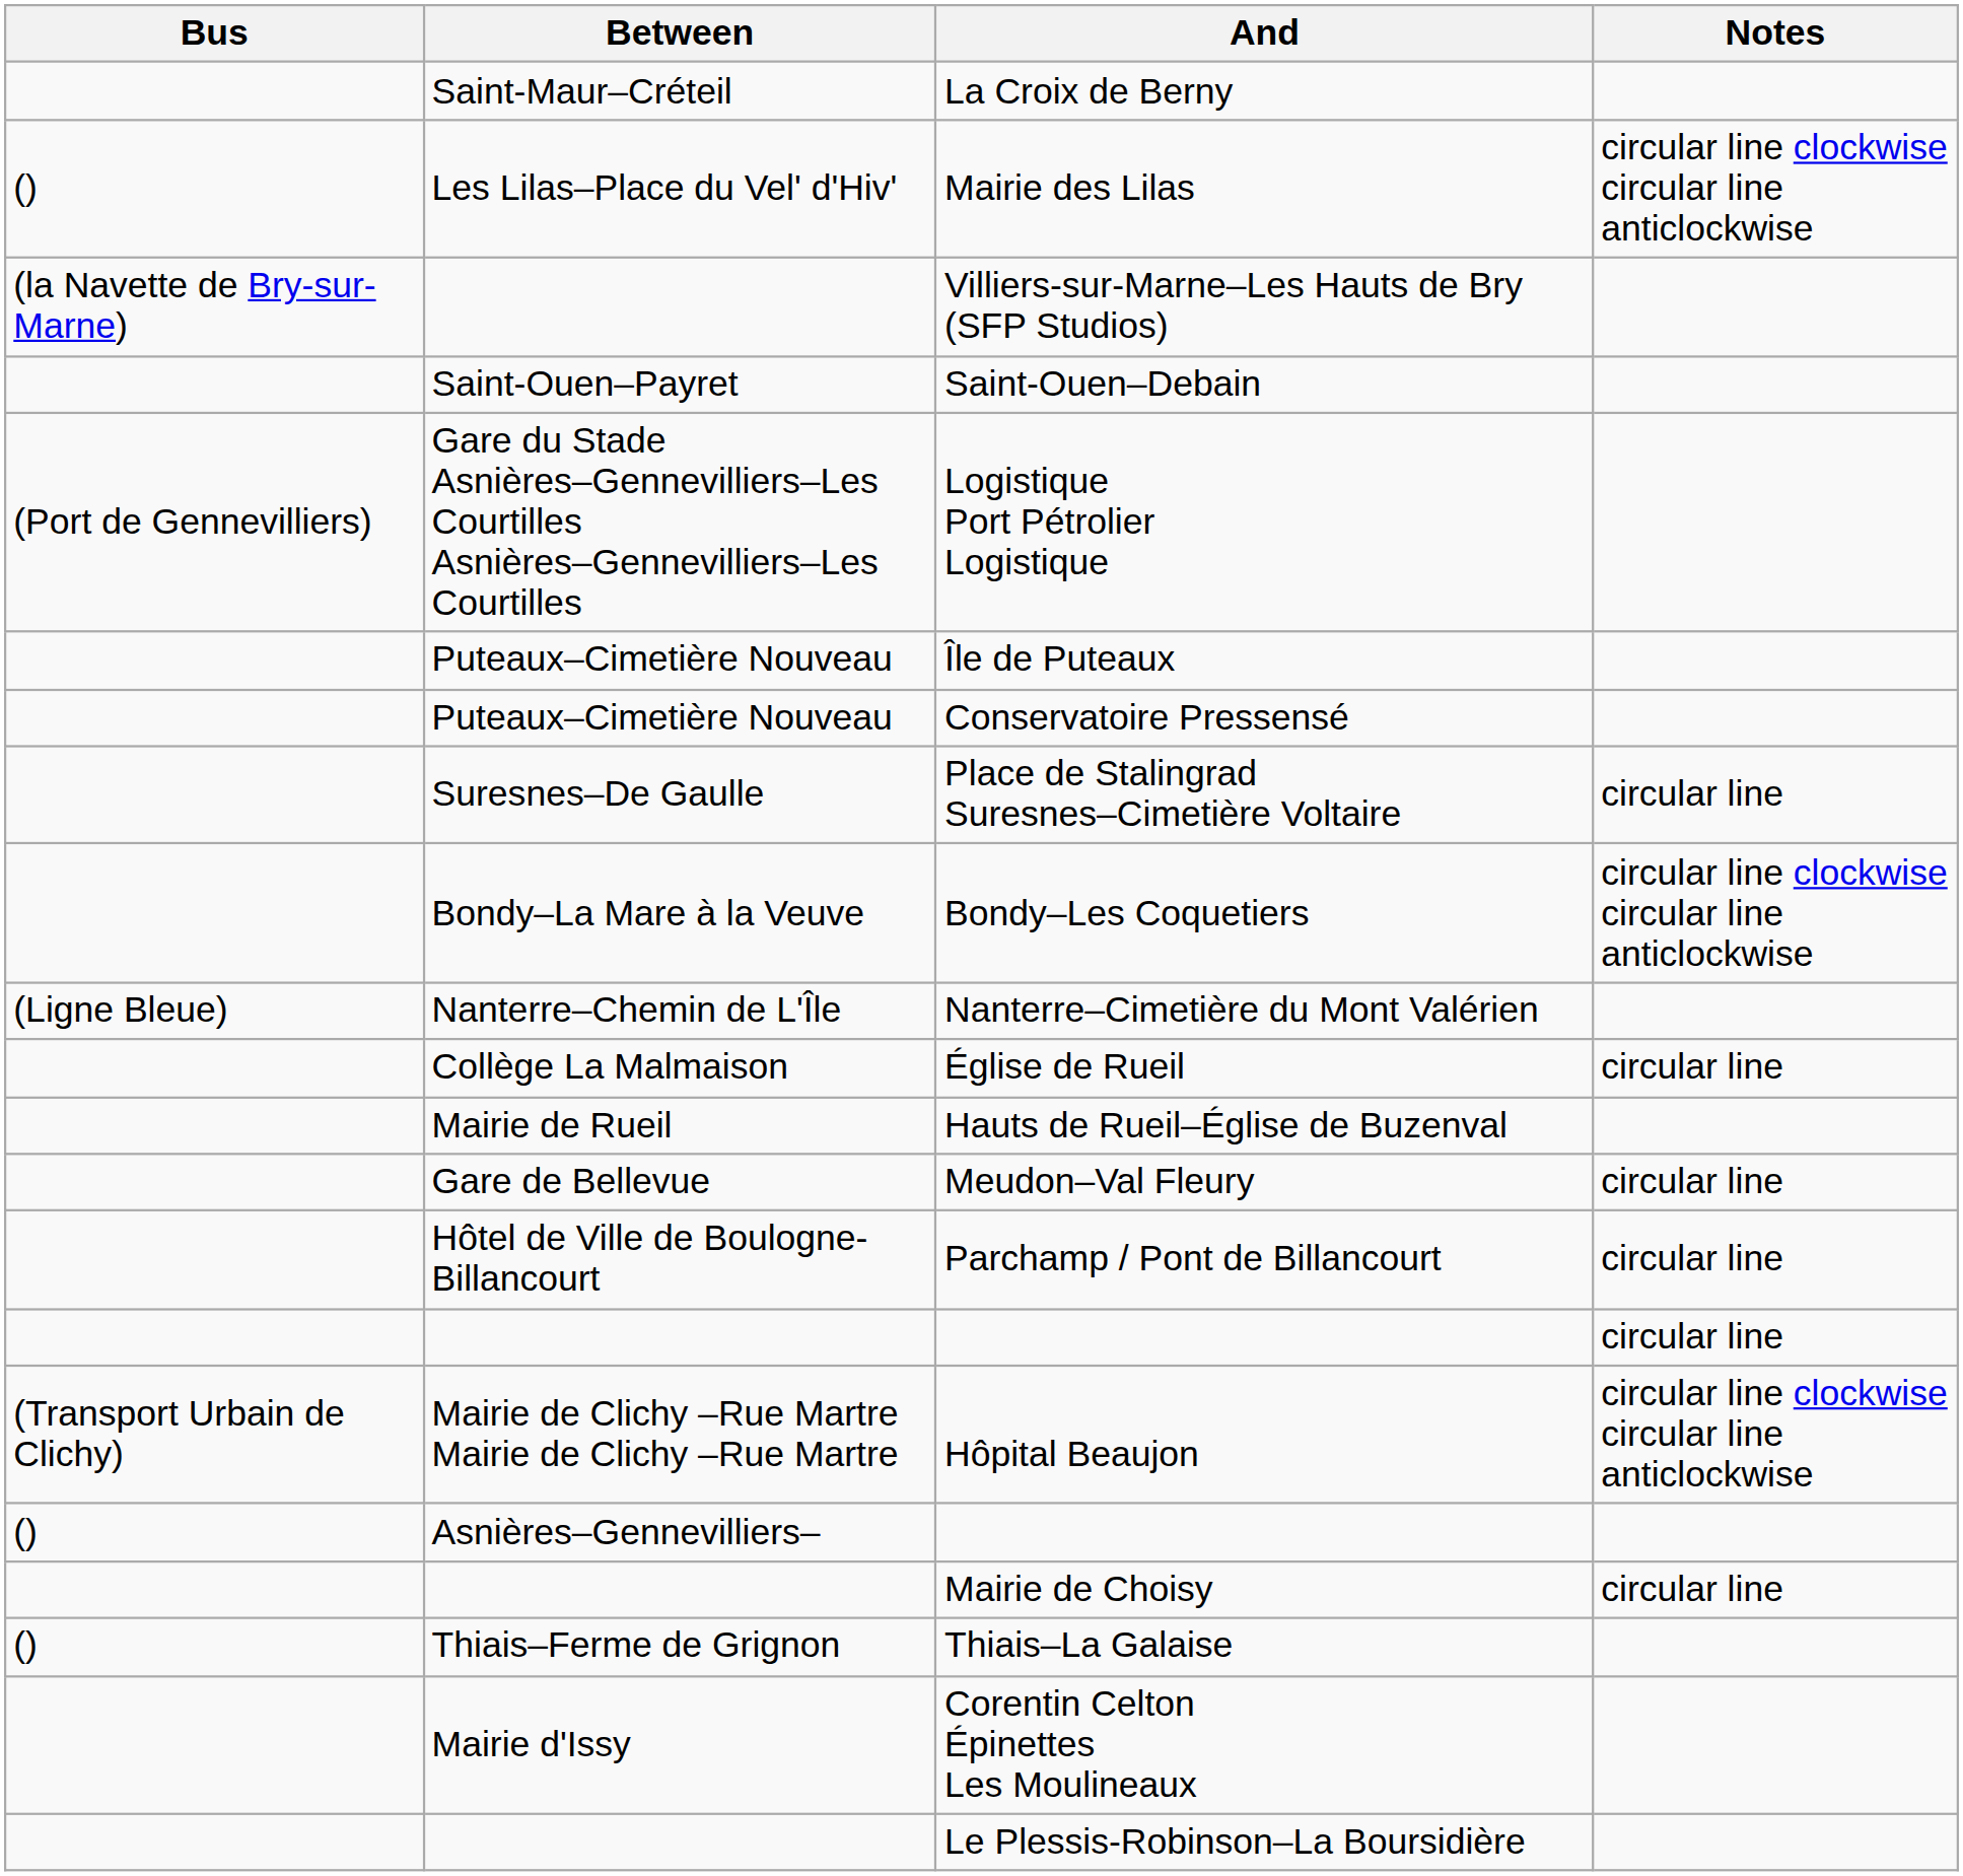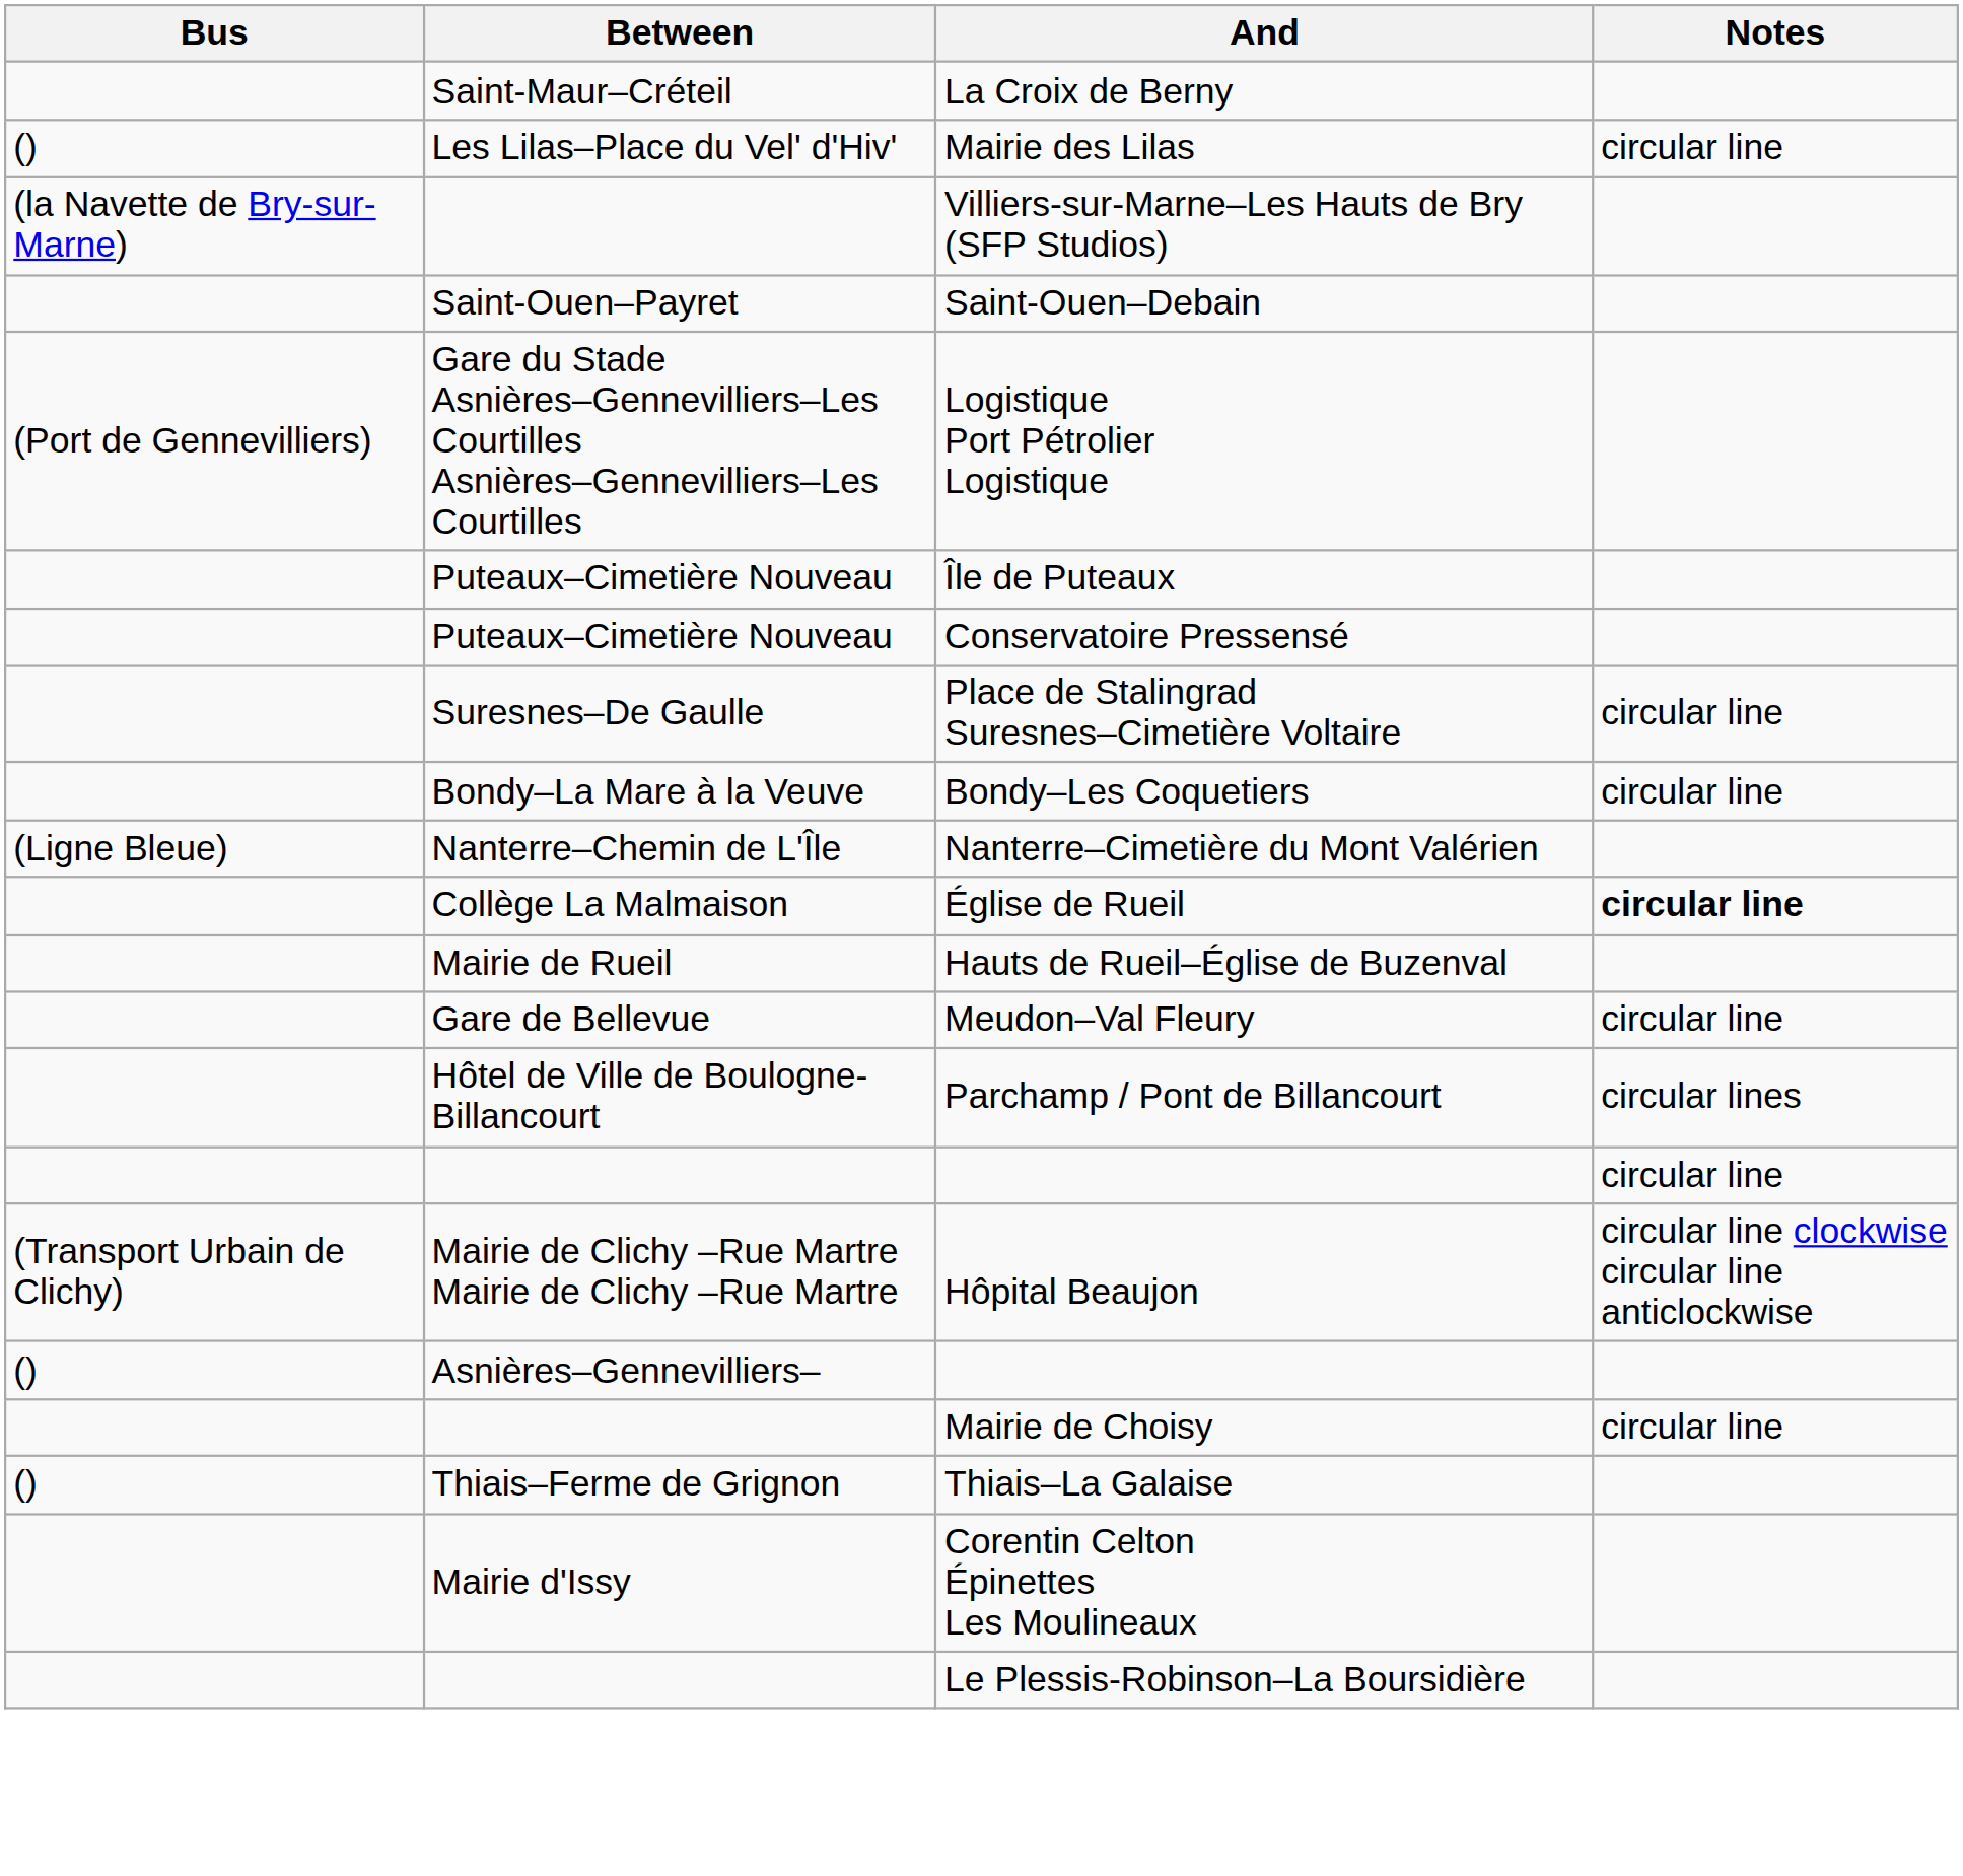Mairie des Lilas | Notes: circular line clockwise circular line anticlockwise -> circular line
Bondy–Les Coquetiers | Notes: circular line clockwise circular line anticlockwise -> circular line
Église de Rueil | Notes: normal -> bold
Parchamp / Pont de Billancourt | Notes: circular line -> circular lines
